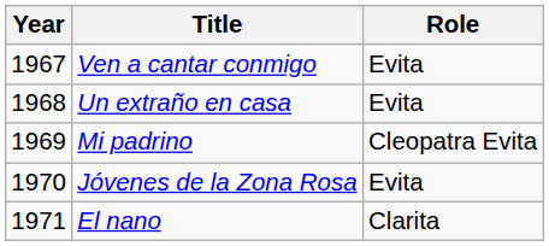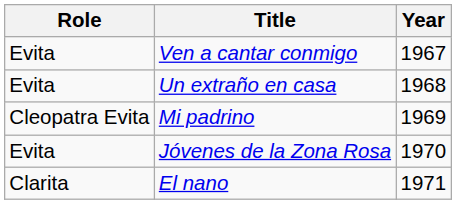columns swapped: Year <-> Role
